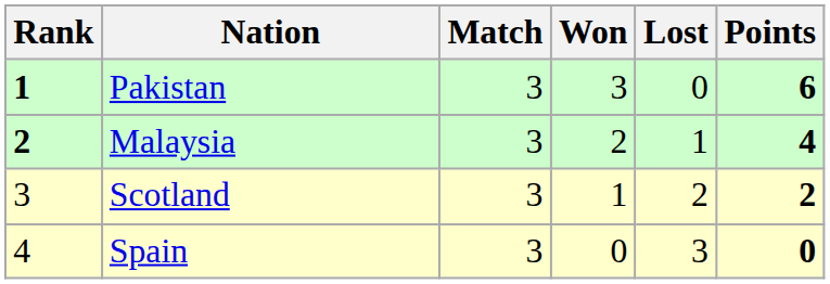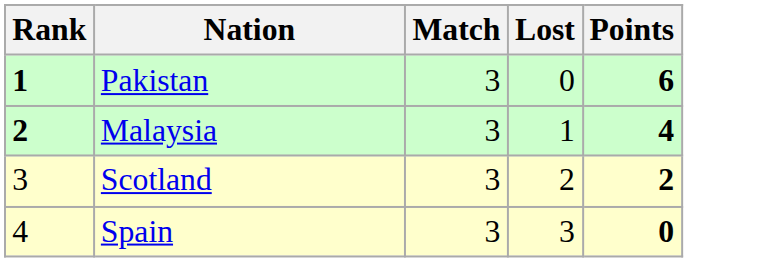- column: Won | 3 | 2 | 1 | 0
